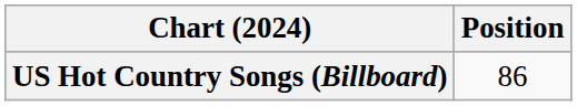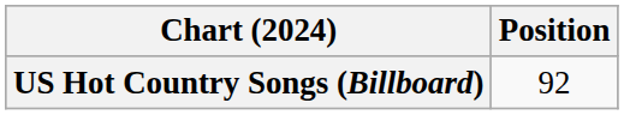US Hot Country Songs (Billboard) | Position: 86 -> 92
